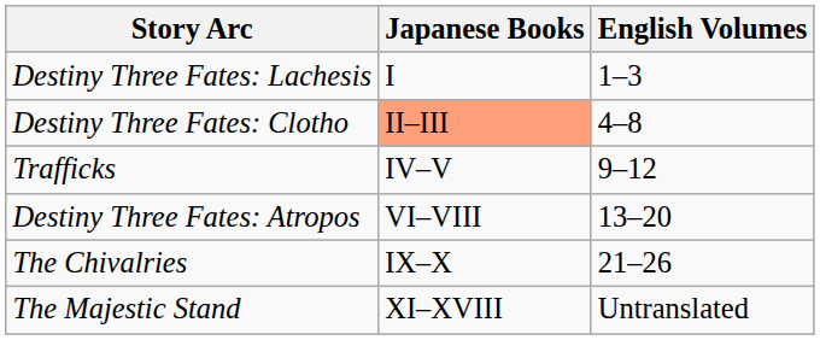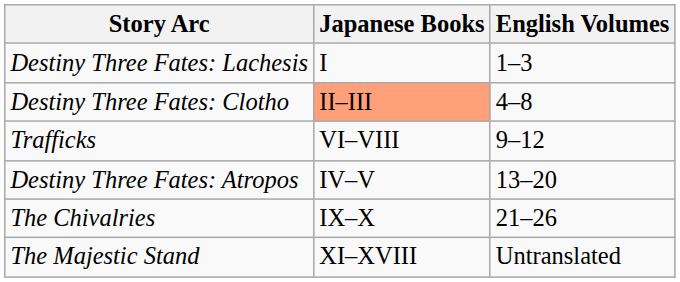Trafficks | Japanese Books: IV–V -> VI–VIII
Destiny Three Fates: Atropos | Japanese Books: VI–VIII -> IV–V
